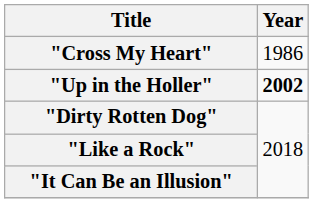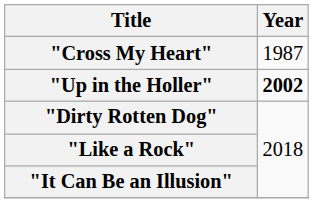"Cross My Heart" | Year: 1986 -> 1987
